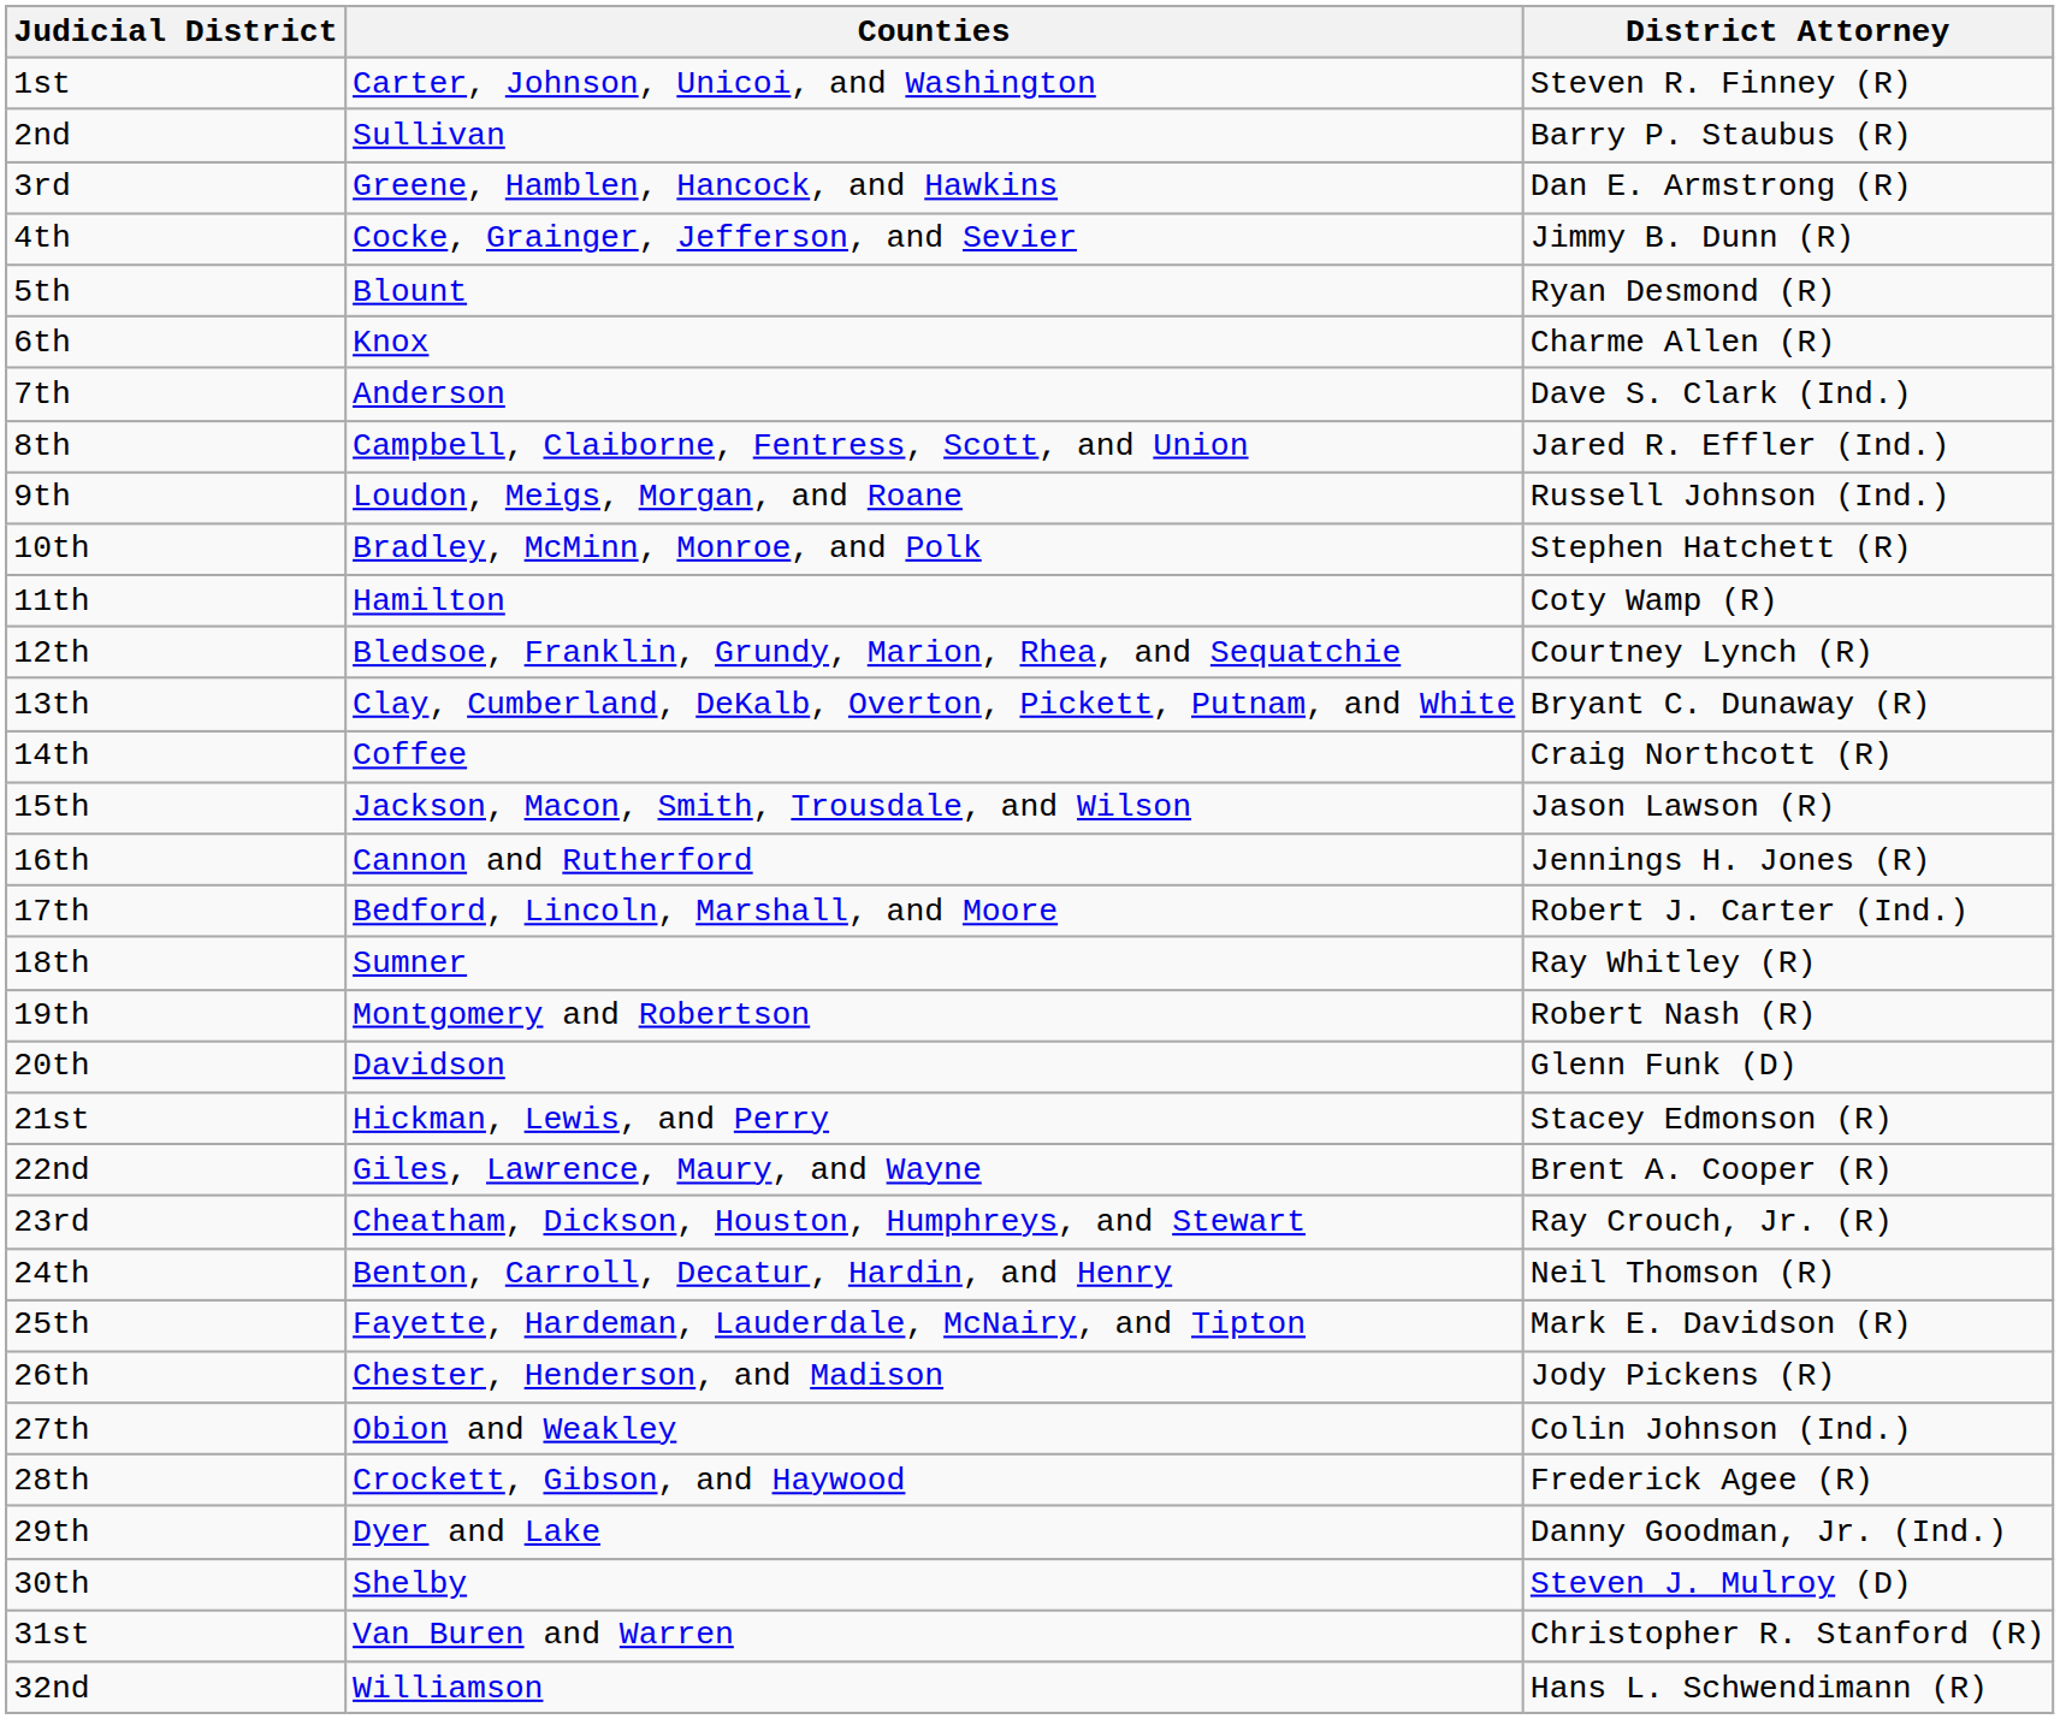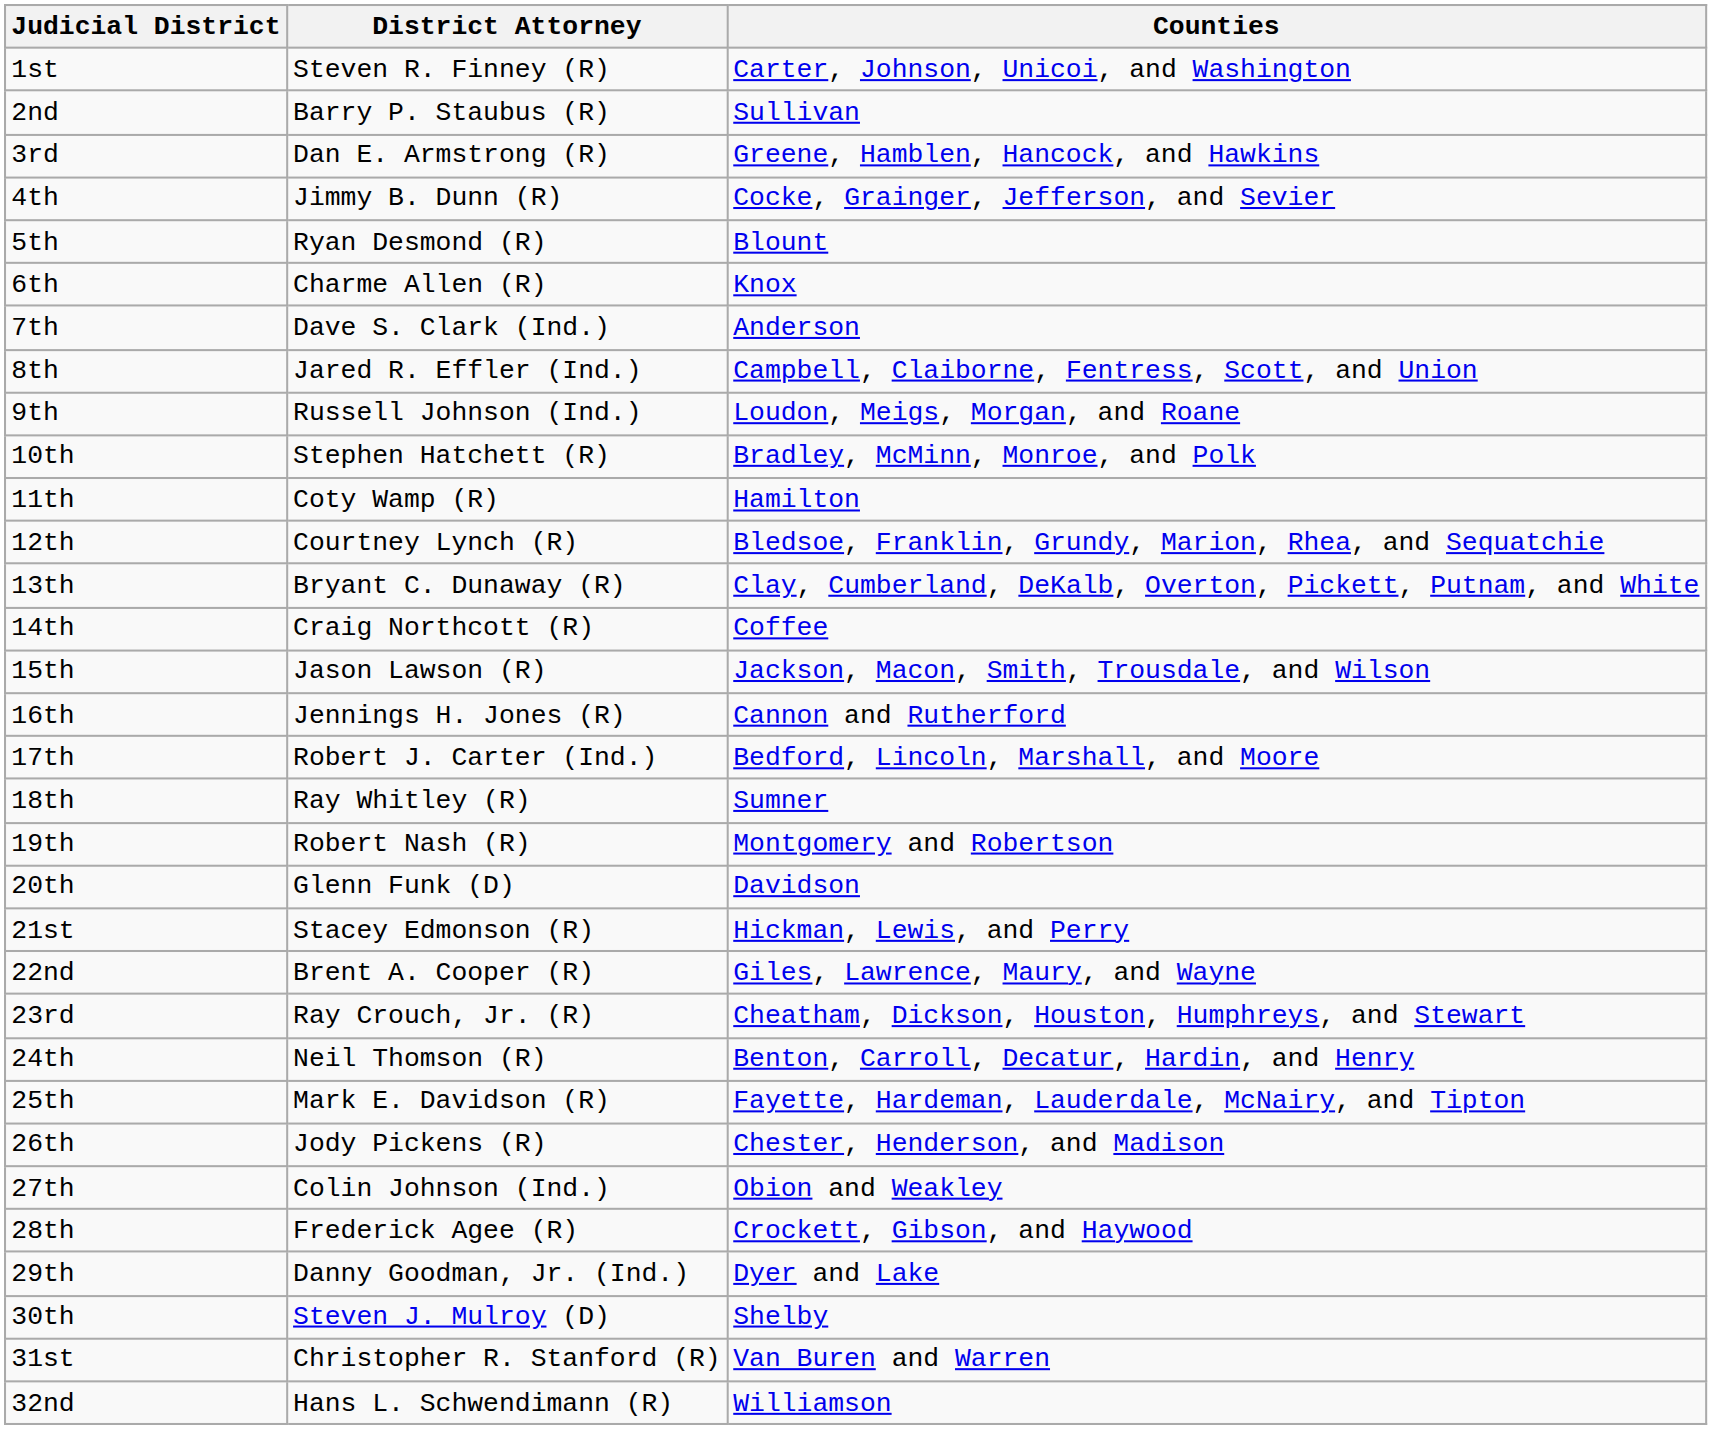columns swapped: Counties <-> District Attorney
